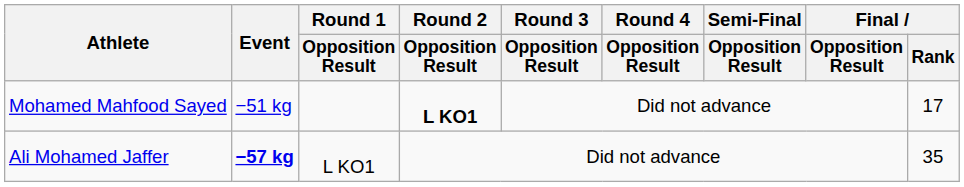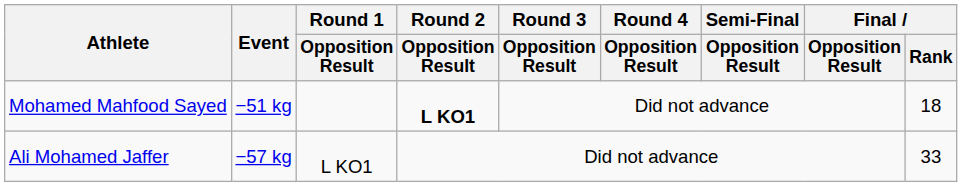Mohamed Mahfood Sayed | Final / Rank: 17 -> 18
Ali Mohamed Jaffer | Event: bold -> normal
Ali Mohamed Jaffer | Final / Rank: 35 -> 33
